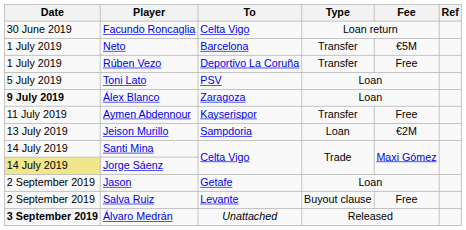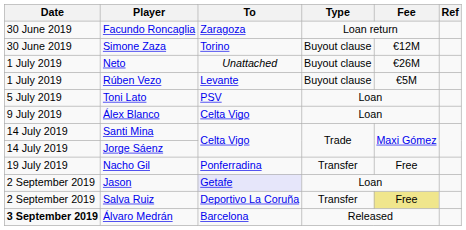Facundo Roncaglia | To: Celta Vigo -> Zaragoza
+ row: 30 June 2019 | Simone Zaza | Torino | Buyout clause | €12M
Neto | To: Barcelona -> Unattached
Neto | Type: Transfer -> Buyout clause
Neto | Fee: €5M -> €26M
Rúben Vezo | To: Deportivo La Coruña -> Levante
Rúben Vezo | Type: Transfer -> Buyout clause
Rúben Vezo | Fee: Free -> €5M
Álex Blanco | Date: bold -> normal
Álex Blanco | To: Zaragoza -> Celta Vigo
- row: 11 July 2019 | Aymen Abdennour | Kayserispor | Transfer | Free
- row: 13 July 2019 | Jeison Murillo | Sampdoria | Loan | €2M
Jorge Sáenz | Date: khaki background -> no background
+ row: 19 July 2019 | Nacho Gil | Ponferradina | Transfer | Free
Jason | To: no background -> lavender background
Salva Ruiz | To: Levante -> Deportivo La Coruña
Salva Ruiz | Type: Buyout clause -> Transfer
Salva Ruiz | Fee: no background -> khaki background
Álvaro Medrán | To: Unattached -> Barcelona
